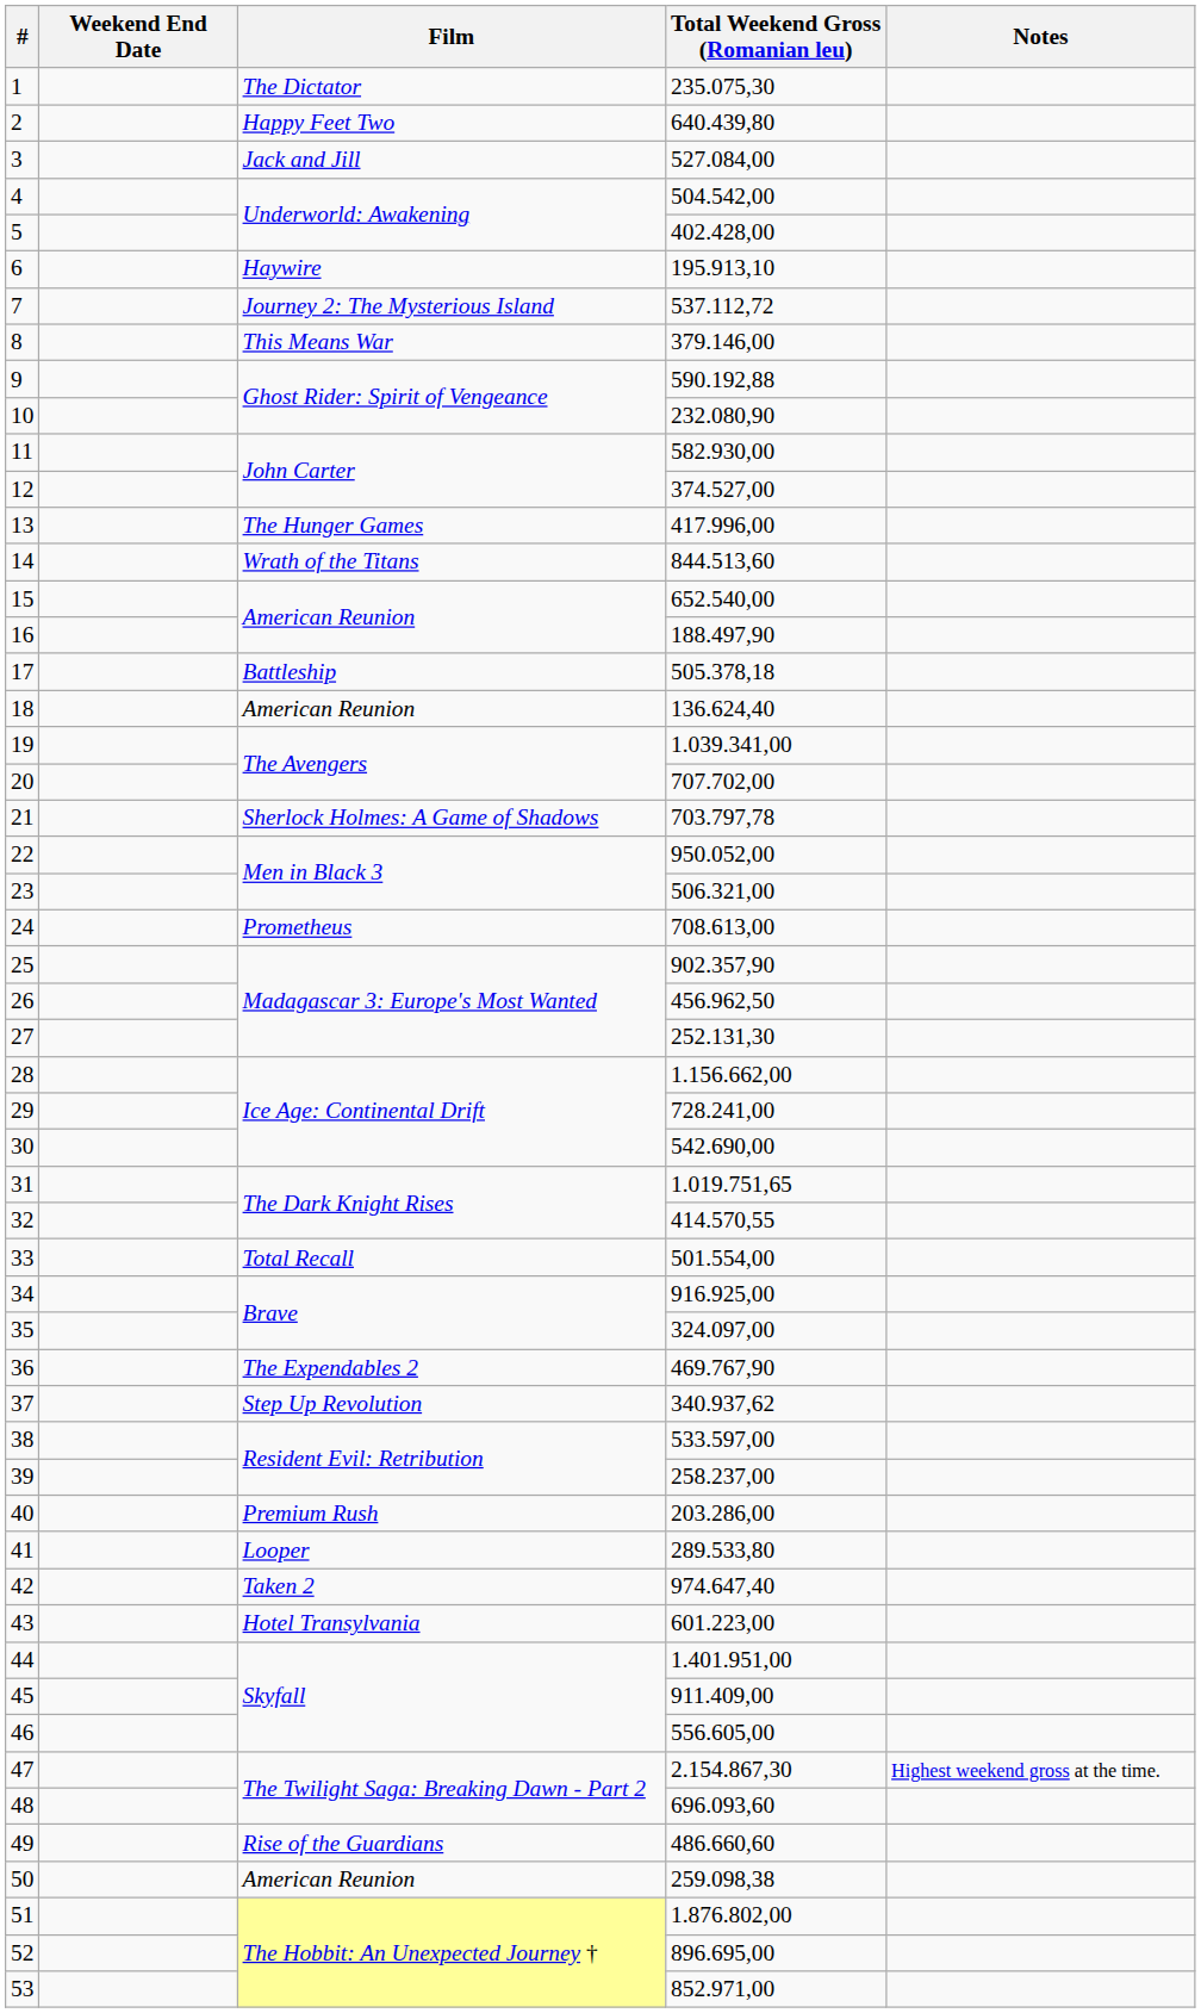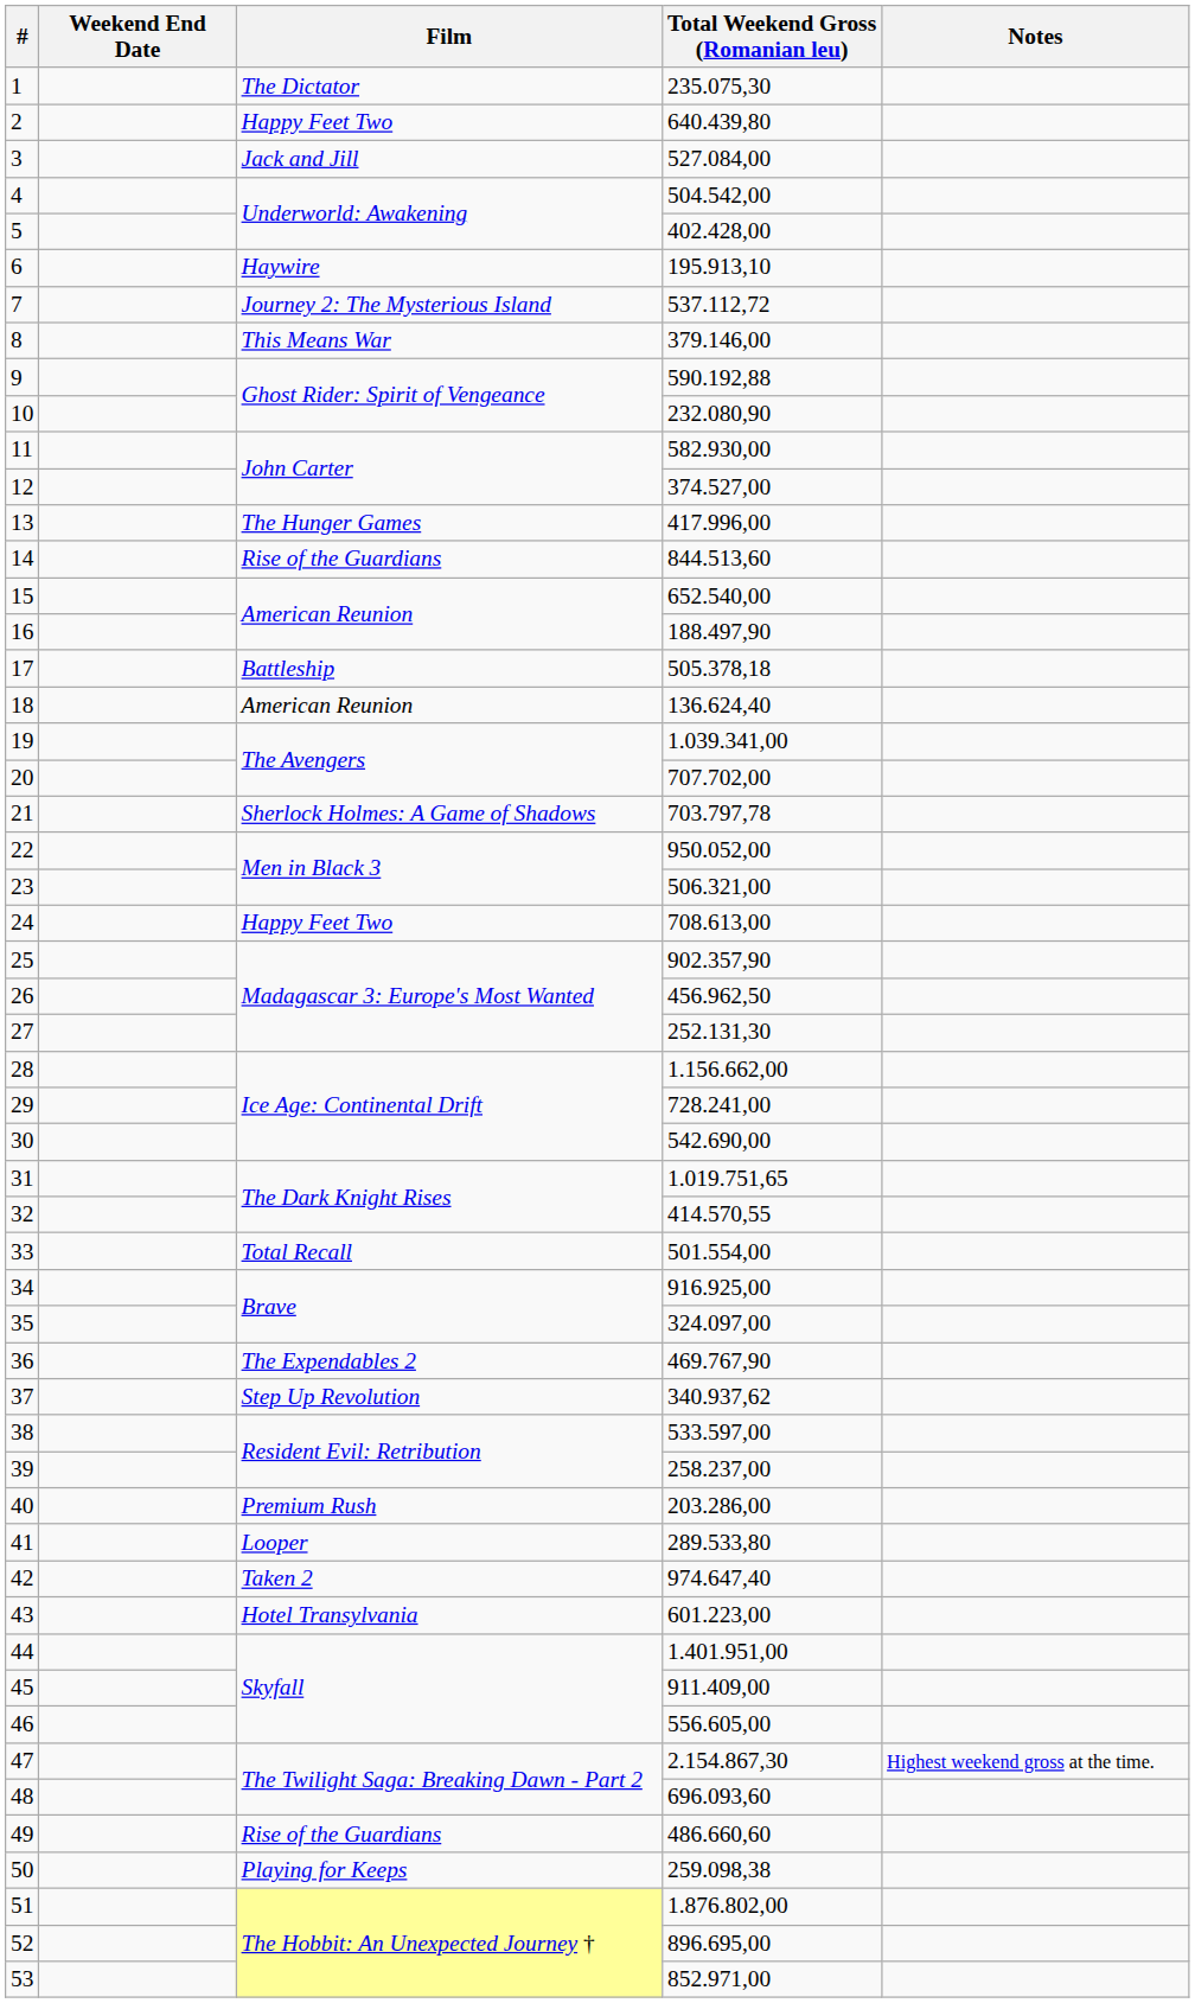14 | Film: Wrath of the Titans -> Rise of the Guardians
24 | Film: Prometheus -> Happy Feet Two
50 | Film: American Reunion -> Playing for Keeps
